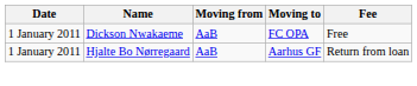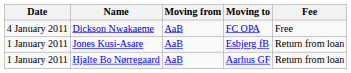Dickson Nwakaeme | Date: 1 January 2011 -> 4 January 2011
+ row: 1 January 2011 | Jones Kusi-Asare | AaB | Esbjerg fB | Return from loan
